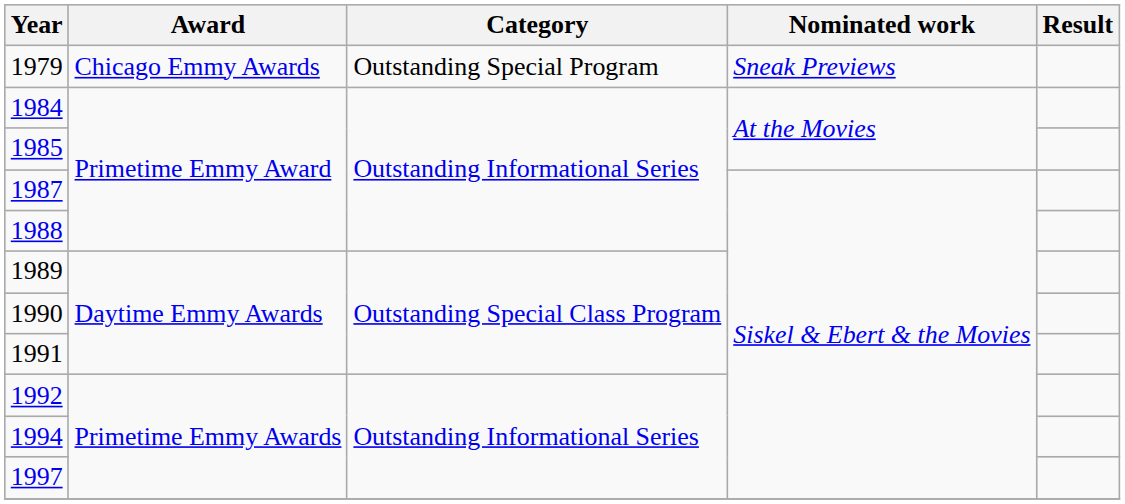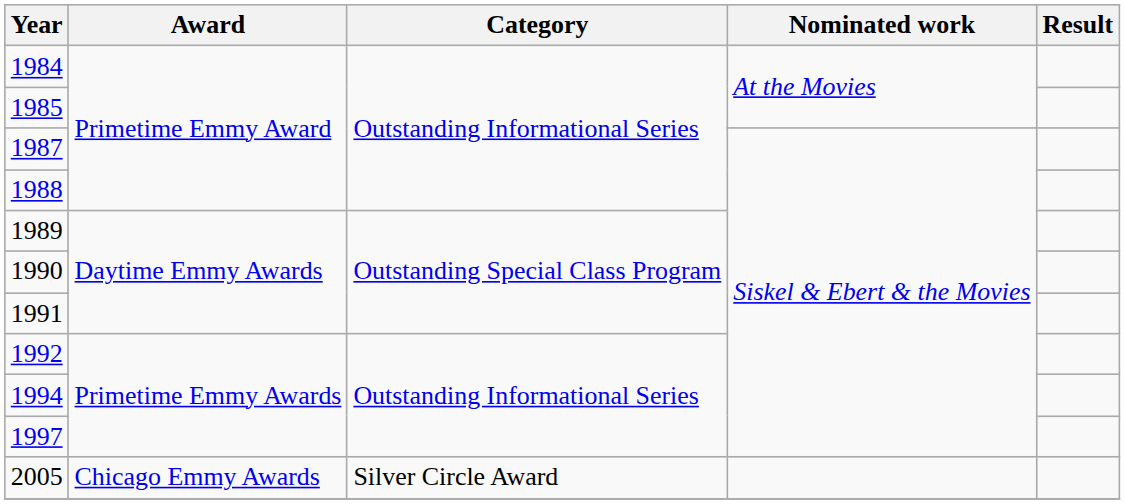- row: 1979 | Chicago Emmy Awards | Outstanding Special Program | Sneak Previews
+ row: 2005 | Chicago Emmy Awards | Silver Circle Award
